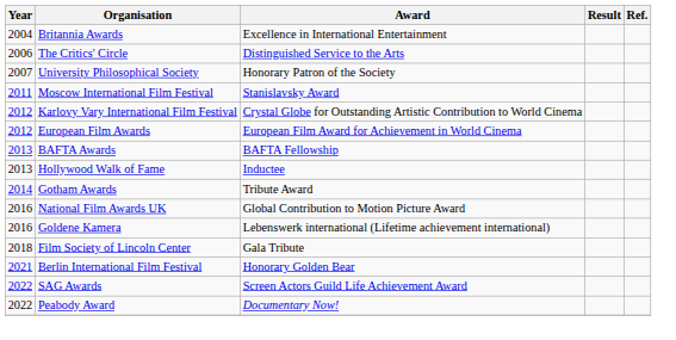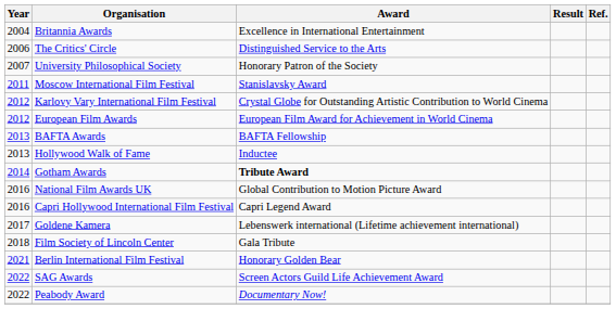Gotham Awards | Award: normal -> bold
+ row: 2016 | Capri Hollywood International Film Festival | Capri Legend Award
Goldene Kamera | Year: 2016 -> 2017
